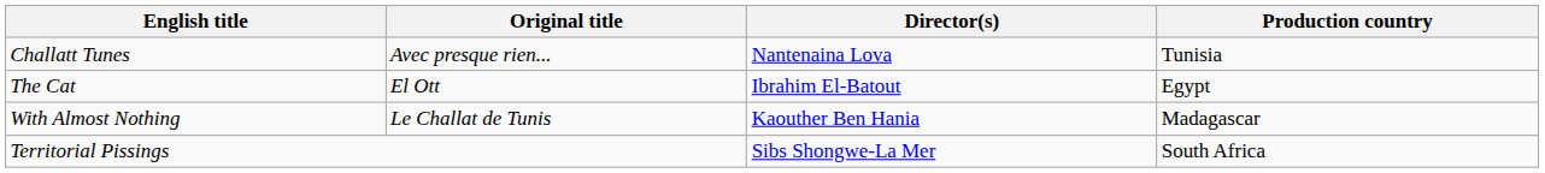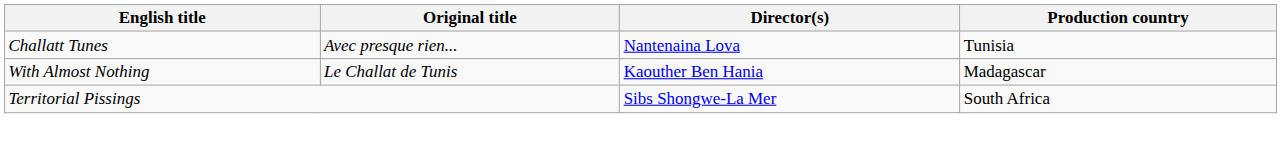- row: The Cat | El Ott | Ibrahim El-Batout | Egypt
